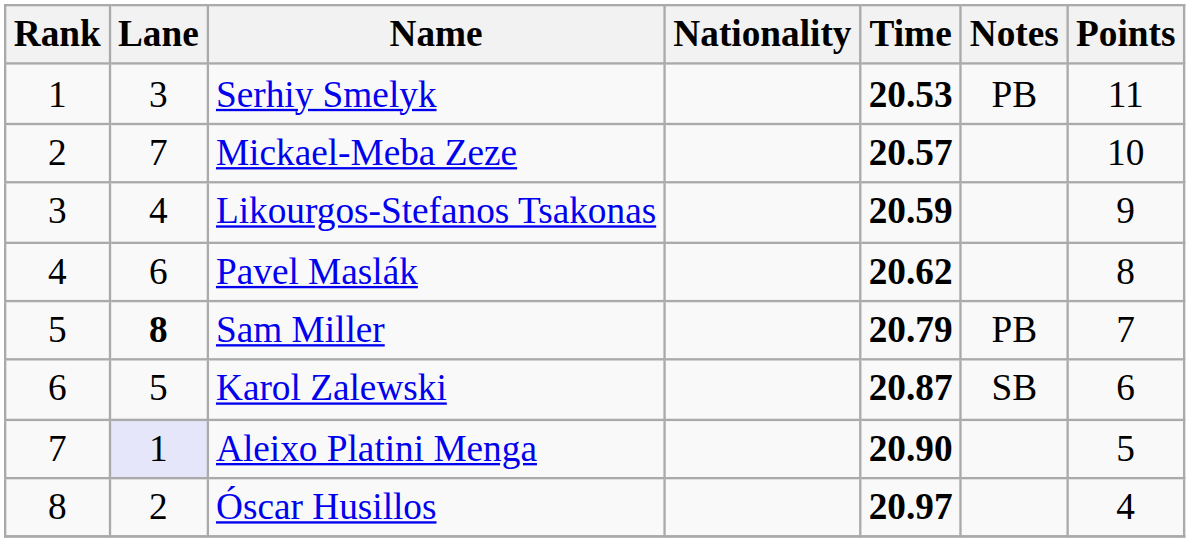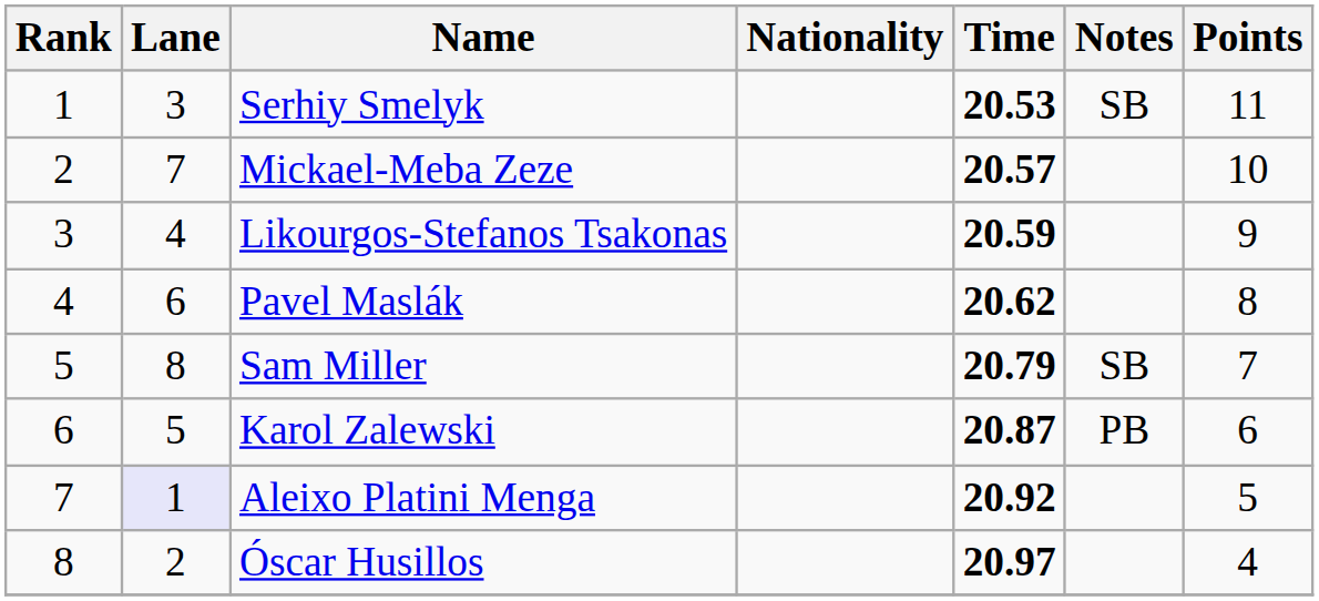Serhiy Smelyk | Notes: PB -> SB
Sam Miller | Lane: bold -> normal
Sam Miller | Notes: PB -> SB
Karol Zalewski | Notes: SB -> PB
Aleixo Platini Menga | Time: 20.90 -> 20.92
